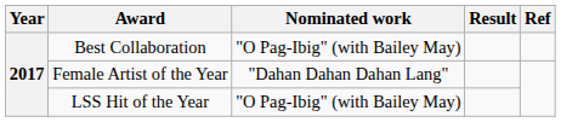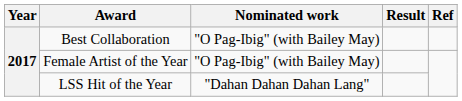Female Artist of the Year | Nominated work: "Dahan Dahan Dahan Lang" -> "O Pag-Ibig" (with Bailey May)
LSS Hit of the Year | Nominated work: "O Pag-Ibig" (with Bailey May) -> "Dahan Dahan Dahan Lang"
